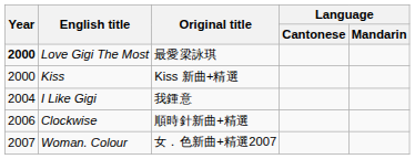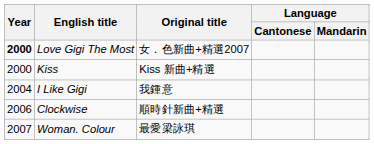Love Gigi The Most | Original title: 最愛梁詠琪 -> 女．色新曲+精選2007
Woman. Colour | Original title: 女．色新曲+精選2007 -> 最愛梁詠琪
